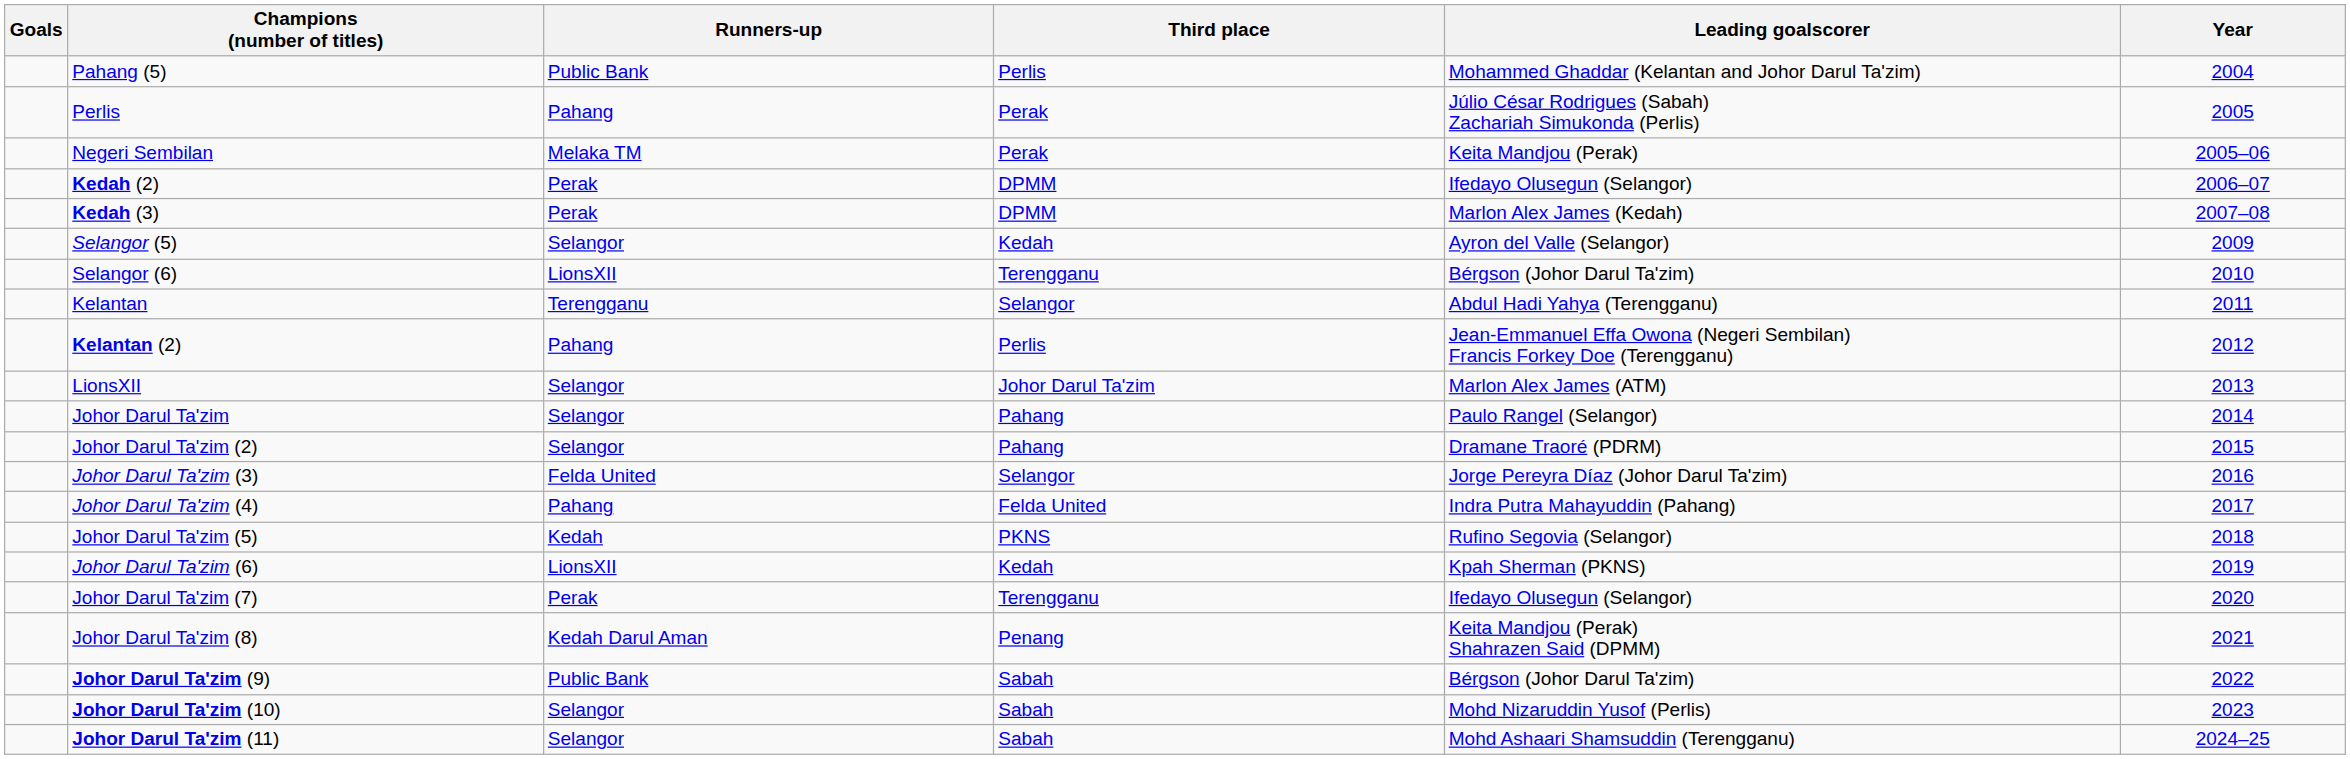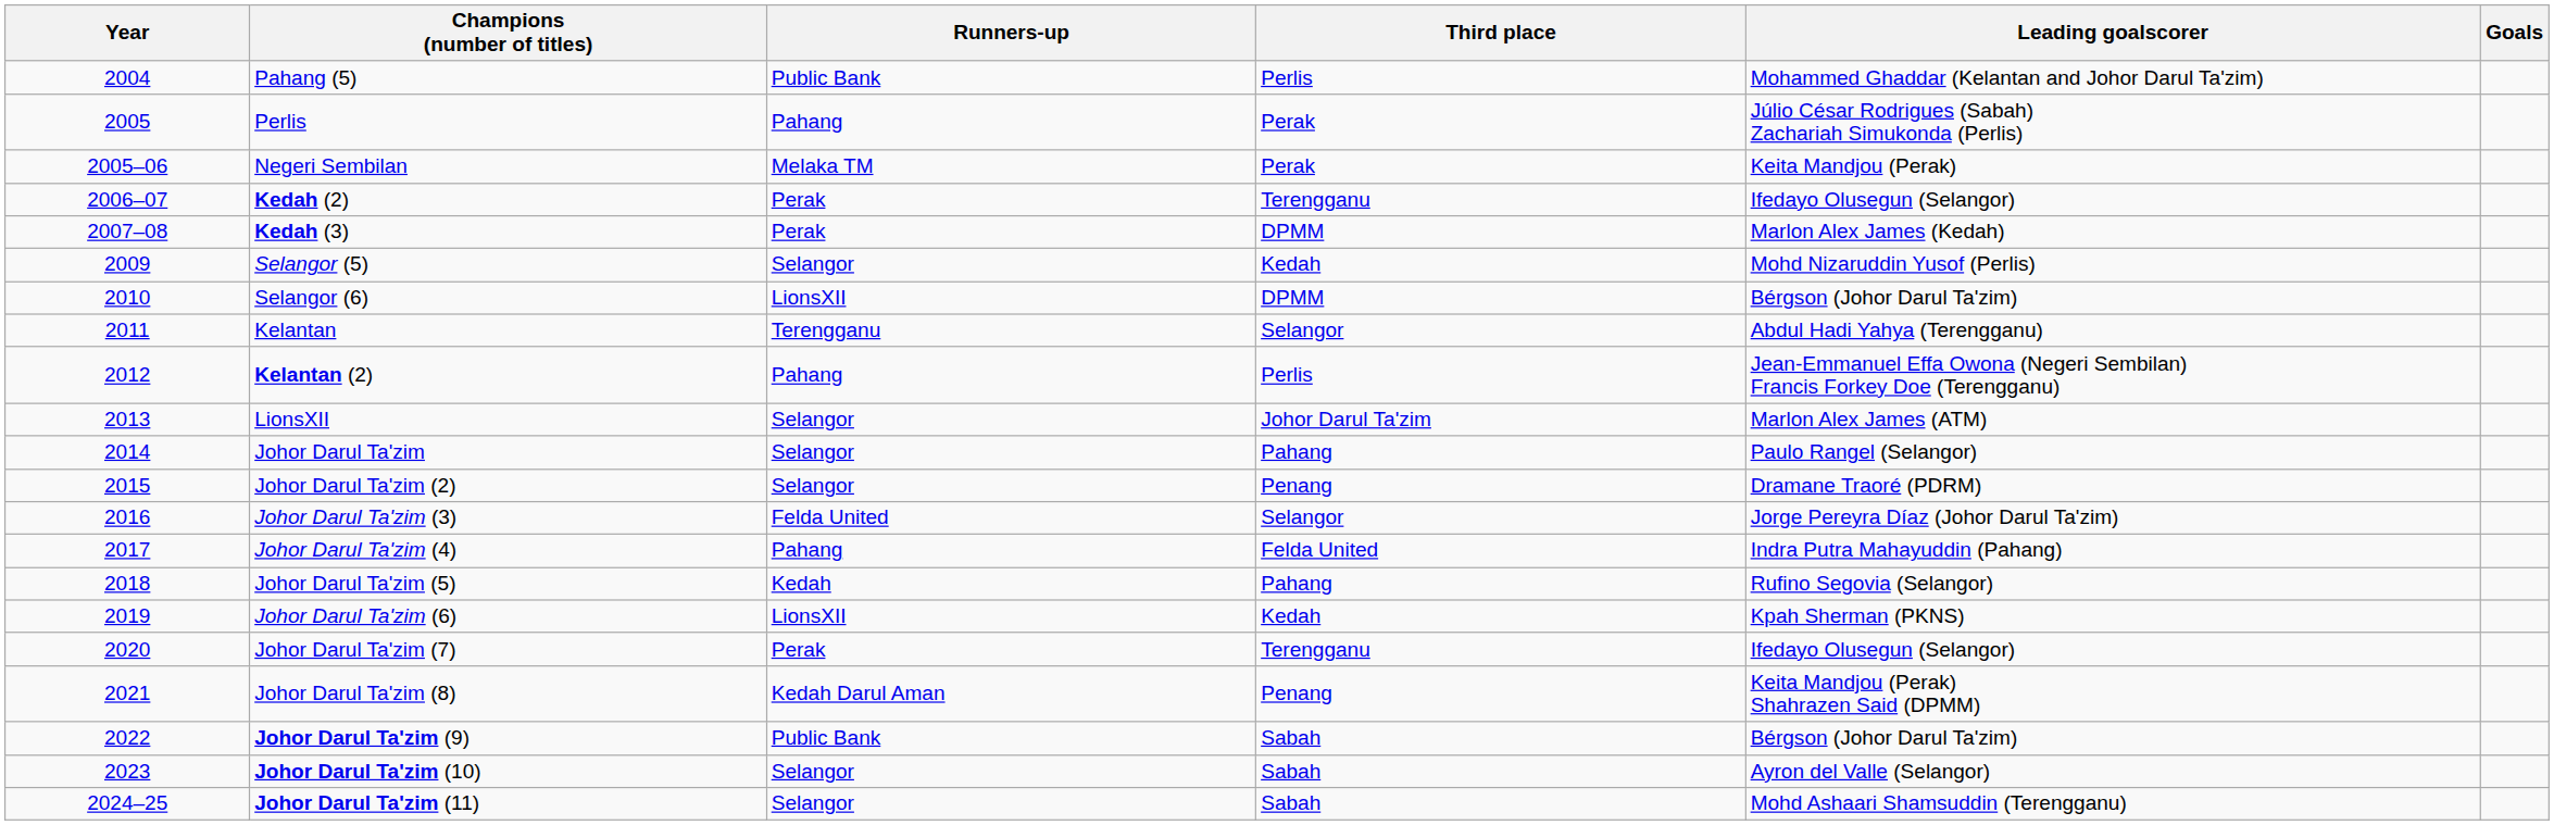columns swapped: Year <-> Goals
Kedah (2) | Third place: DPMM -> Terengganu
Selangor (5) | Leading goalscorer: Ayron del Valle (Selangor) -> Mohd Nizaruddin Yusof (Perlis)
Selangor (6) | Third place: Terengganu -> DPMM
Johor Darul Ta'zim (2) | Third place: Pahang -> Penang
Johor Darul Ta'zim (5) | Third place: PKNS -> Pahang
Johor Darul Ta'zim (10) | Leading goalscorer: Mohd Nizaruddin Yusof (Perlis) -> Ayron del Valle (Selangor)
